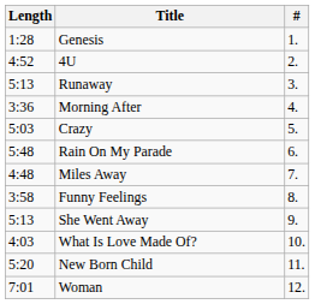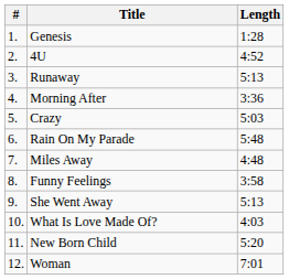columns swapped: # <-> Length
